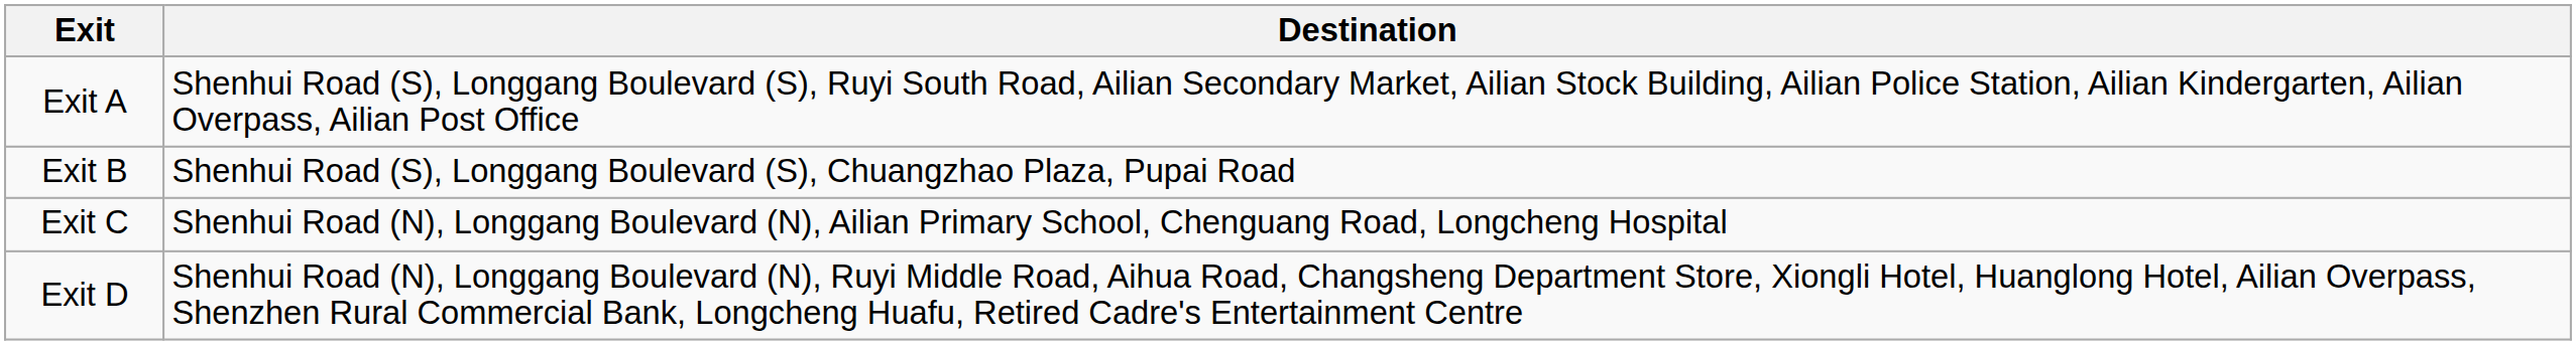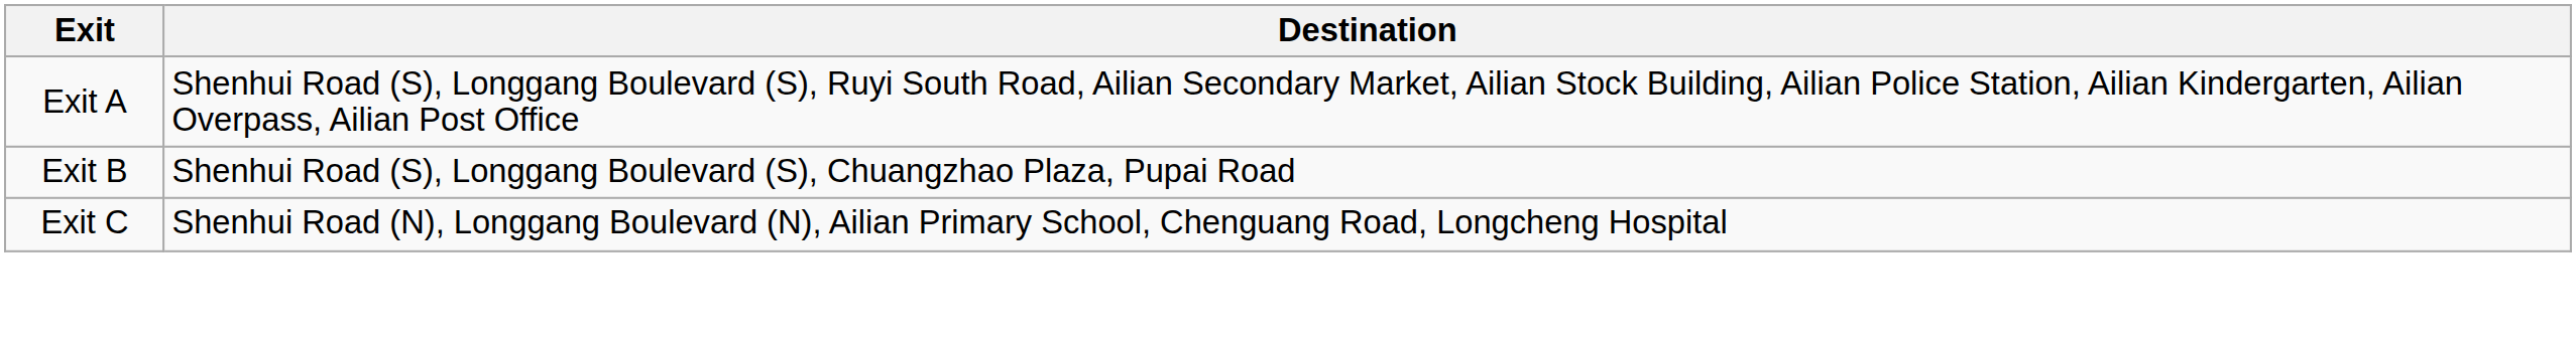- row: Exit D | Shenhui Road (N), Longgang Boulevard (N), Ruyi Middle Road, Aihua Road, Changsheng Department Store, Xiongli Hotel, Huanglong Hotel, Ailian Overpass, Shenzhen Rural Commercial Bank, Longcheng Huafu, Retired Cadre's Entertainment Centre
